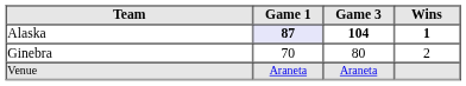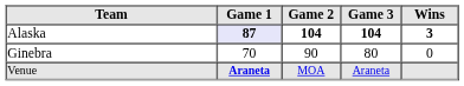+ column: Game 2 | 104 | 90 | MOA
Alaska | Wins: 1 -> 3
Ginebra | Wins: 2 -> 0
Venue | Game 1: normal -> bold
